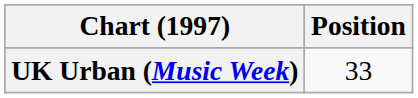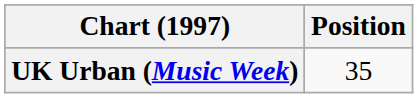UK Urban (Music Week) | Position: 33 -> 35
